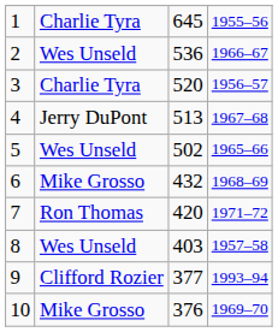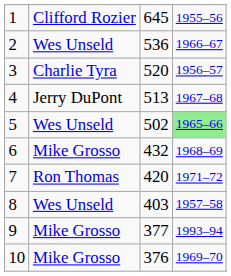1 | column 2: Charlie Tyra -> Clifford Rozier
5 | column 4: no background -> lightgreen background
9 | column 2: Clifford Rozier -> Mike Grosso
